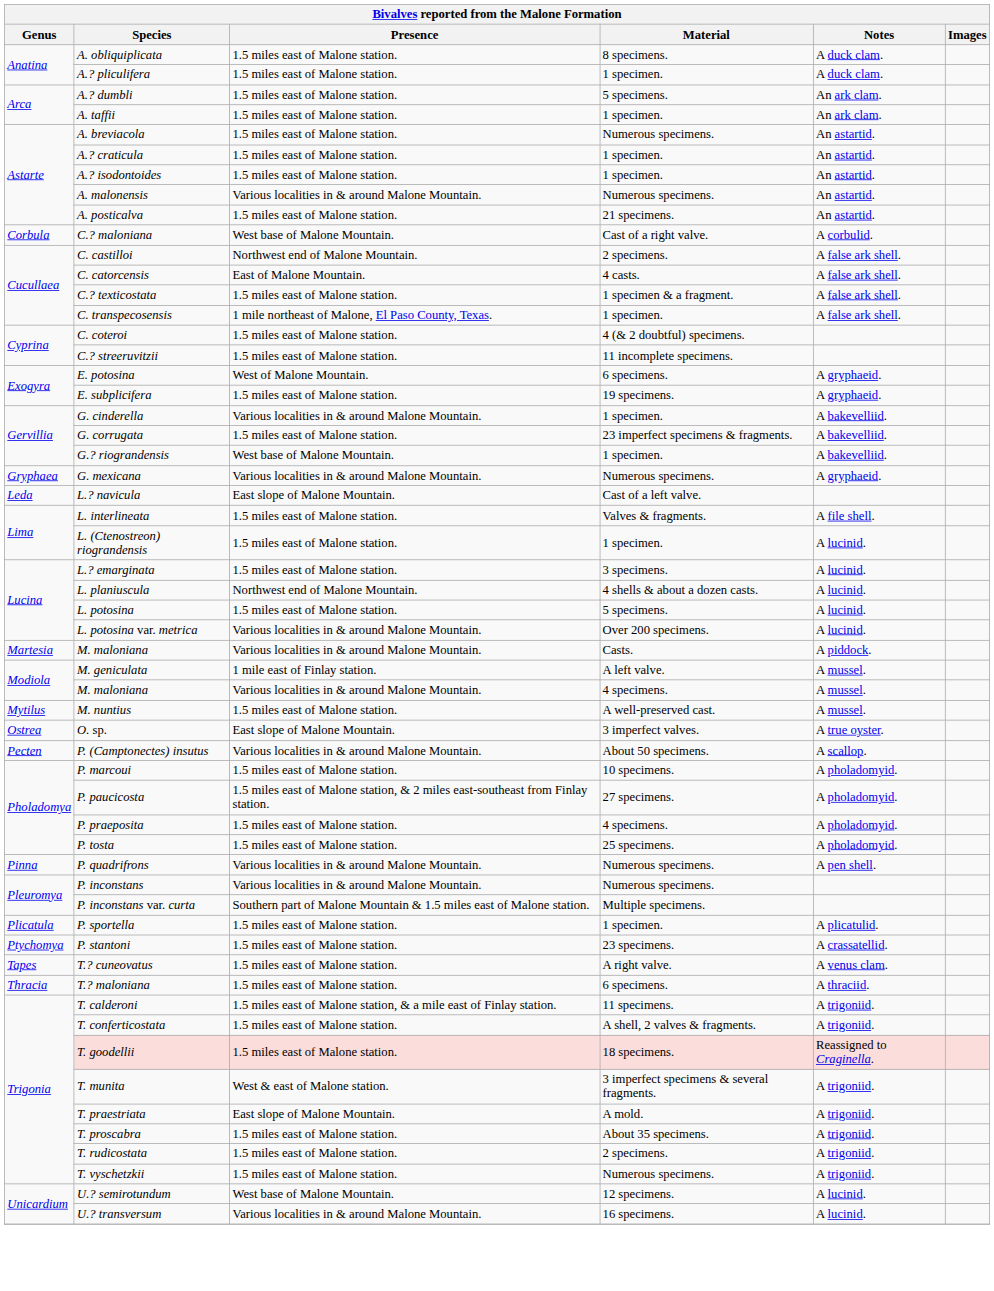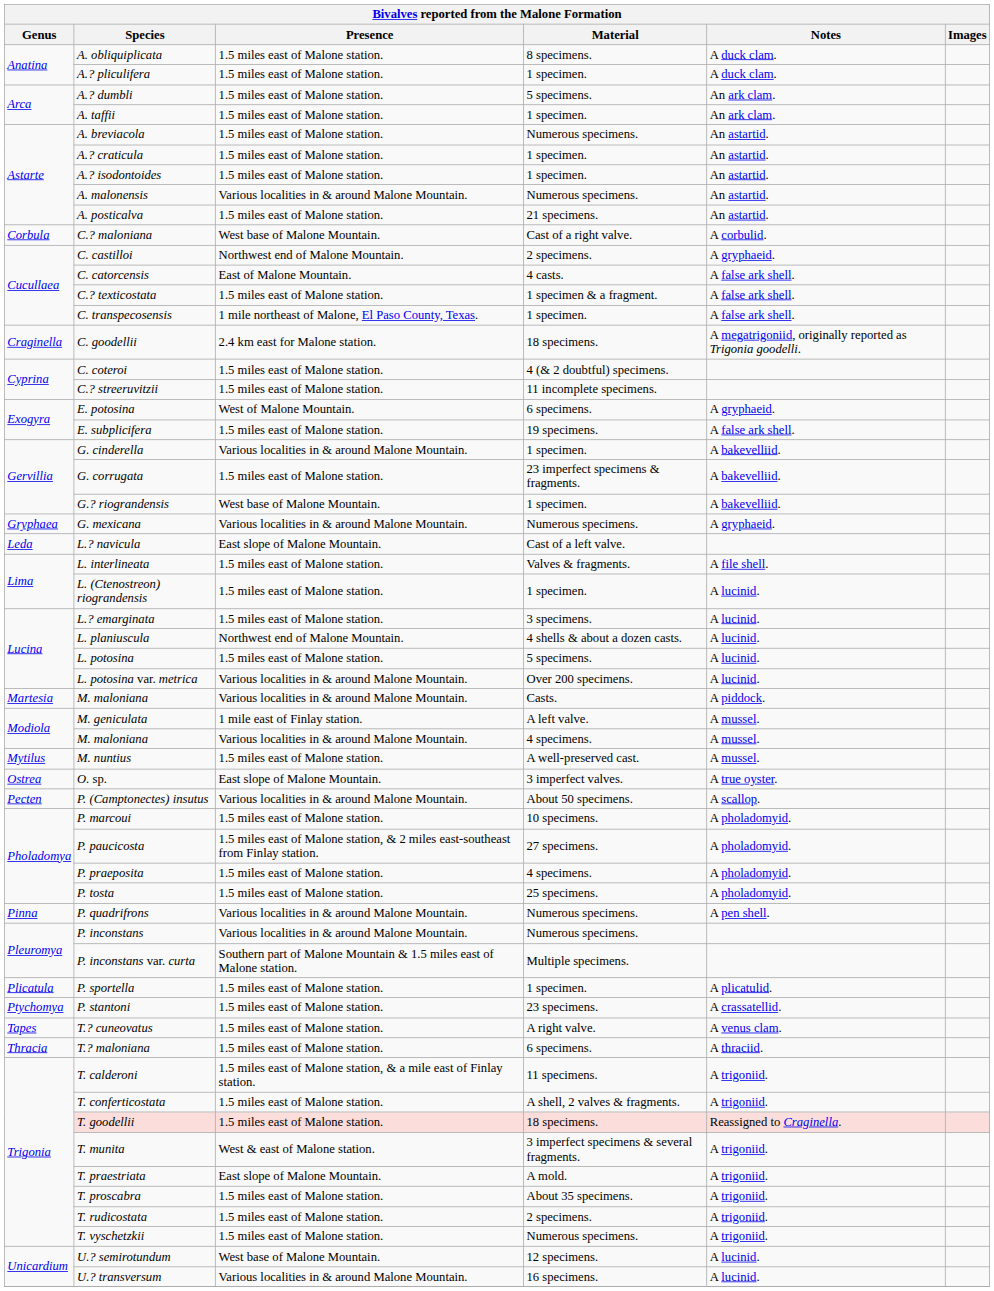C. castilloi | Notes: A false ark shell. -> A gryphaeid.
+ row: Craginella | C. goodellii | 2.4 km east for Malone station. | 18 specimens. | A megatrigoniid, originally reported as Trigonia goodelli.
E. subplicifera | Notes: A gryphaeid. -> A false ark shell.
